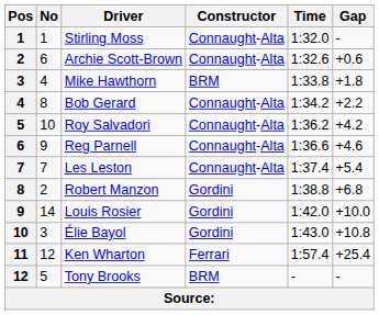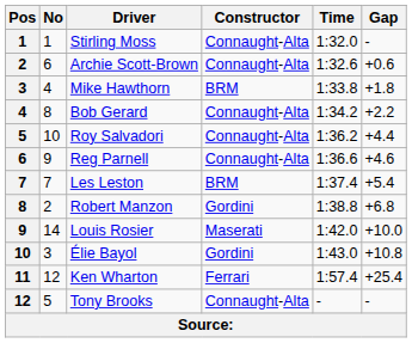Roy Salvadori | Gap: +4.2 -> +4.4
Les Leston | Constructor: Connaught-Alta -> BRM
Louis Rosier | Constructor: Gordini -> Maserati
Tony Brooks | Constructor: BRM -> Connaught-Alta
